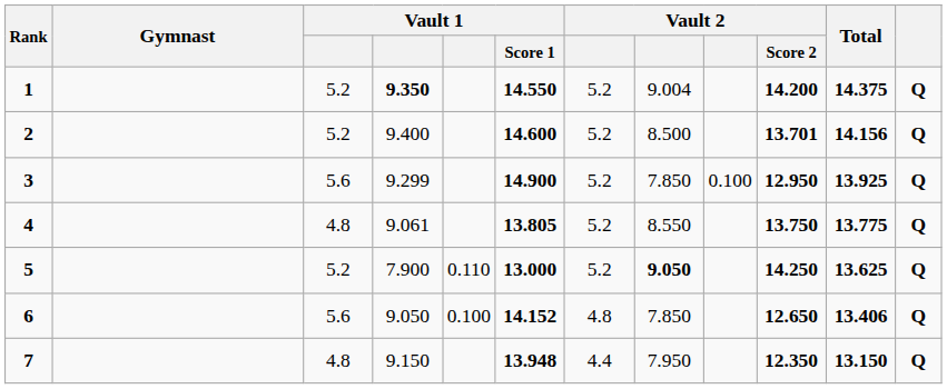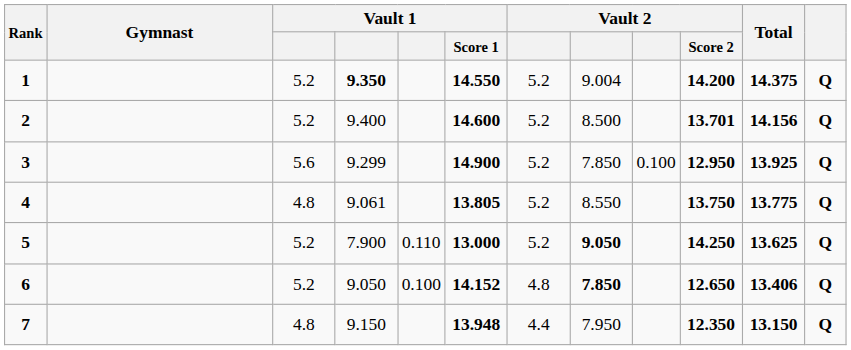6 | column 3: 5.6 -> 5.2
6 | column 8: normal -> bold
